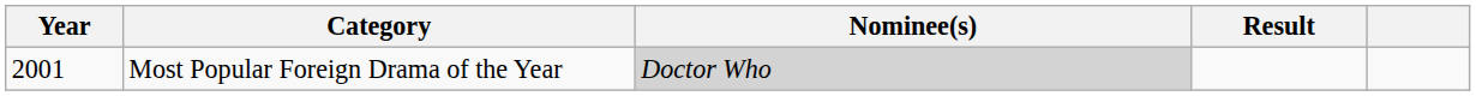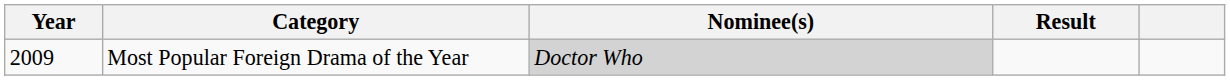Most Popular Foreign Drama of the Year | Year: 2001 -> 2009
